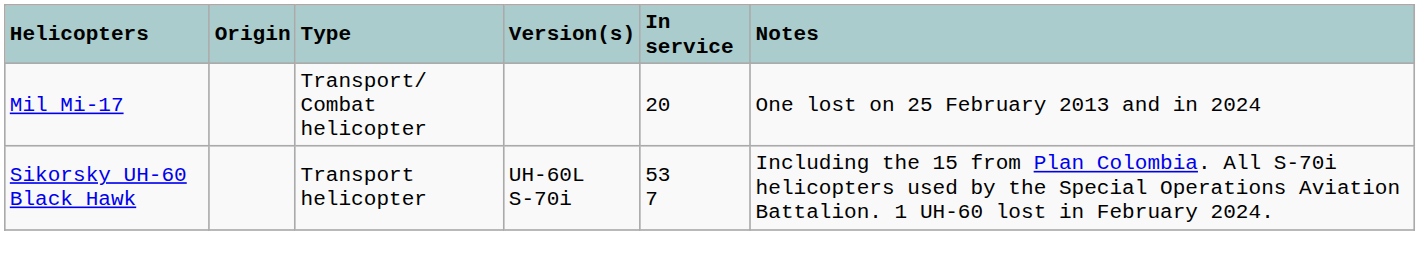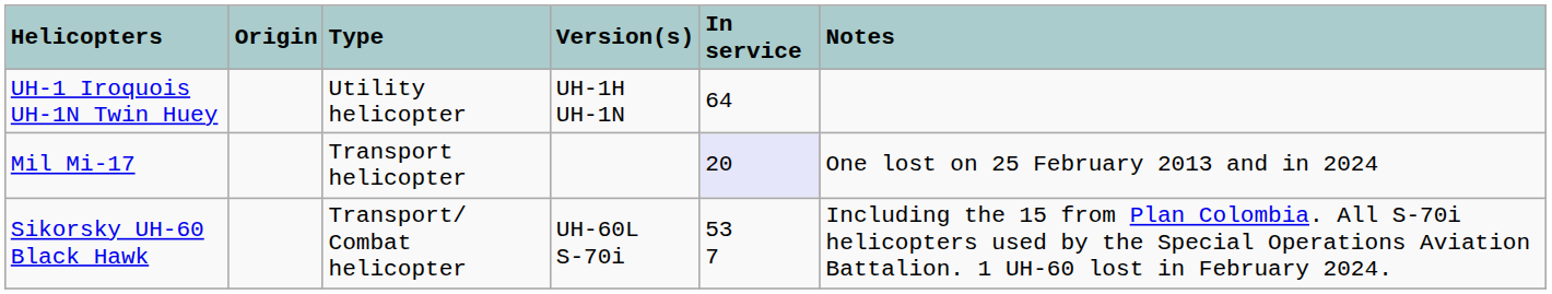+ row: UH-1 Iroquois UH-1N Twin Huey | Utility helicopter | UH-1H UH-1N | 64
Mil Mi-17 | Type: Transport/ Combat helicopter -> Transport helicopter
Mil Mi-17 | In service: no background -> lavender background
Sikorsky UH-60 Black Hawk | Type: Transport helicopter -> Transport/ Combat helicopter
